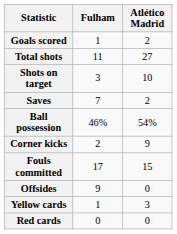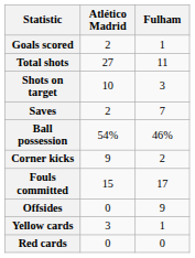columns swapped: Atlético Madrid <-> Fulham
